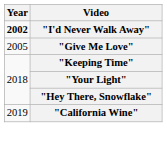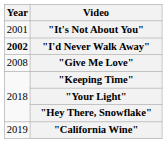+ row: 2001 | "It's Not About You"
"Give Me Love" | Year: 2005 -> 2008
